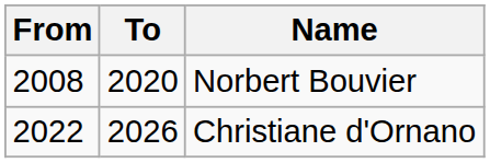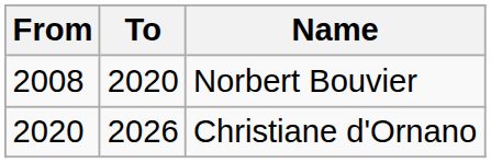Christiane d'Ornano | From: 2022 -> 2020
